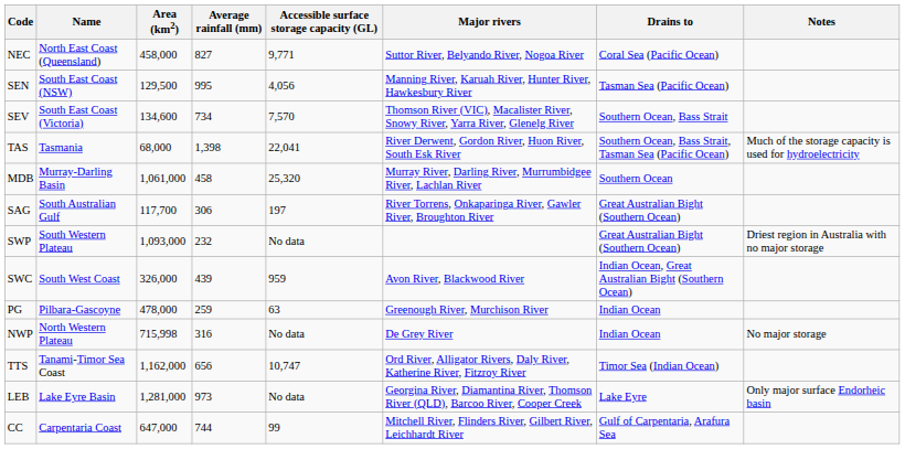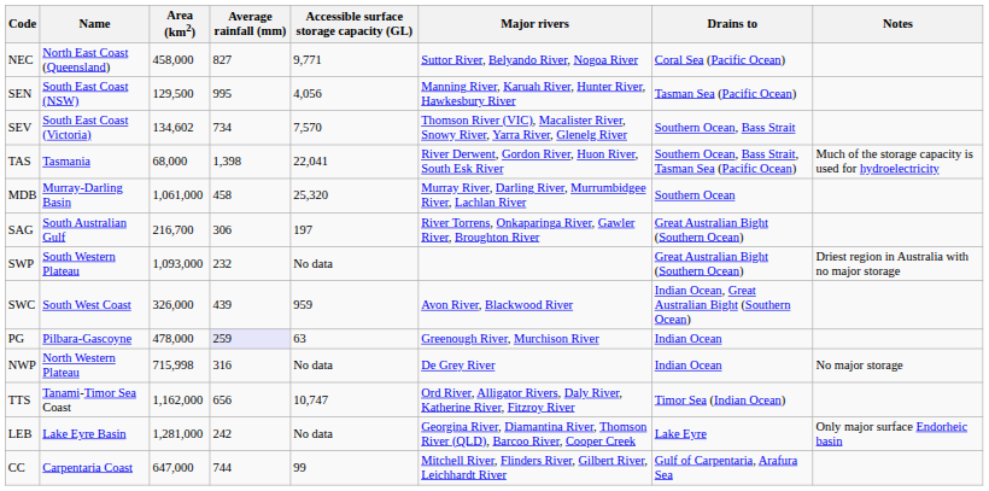SEV | Area (km2): 134,600 -> 134,602
SAG | Area (km2): 117,700 -> 216,700
PG | Average rainfall (mm): no background -> lavender background
LEB | Average rainfall (mm): 973 -> 242
